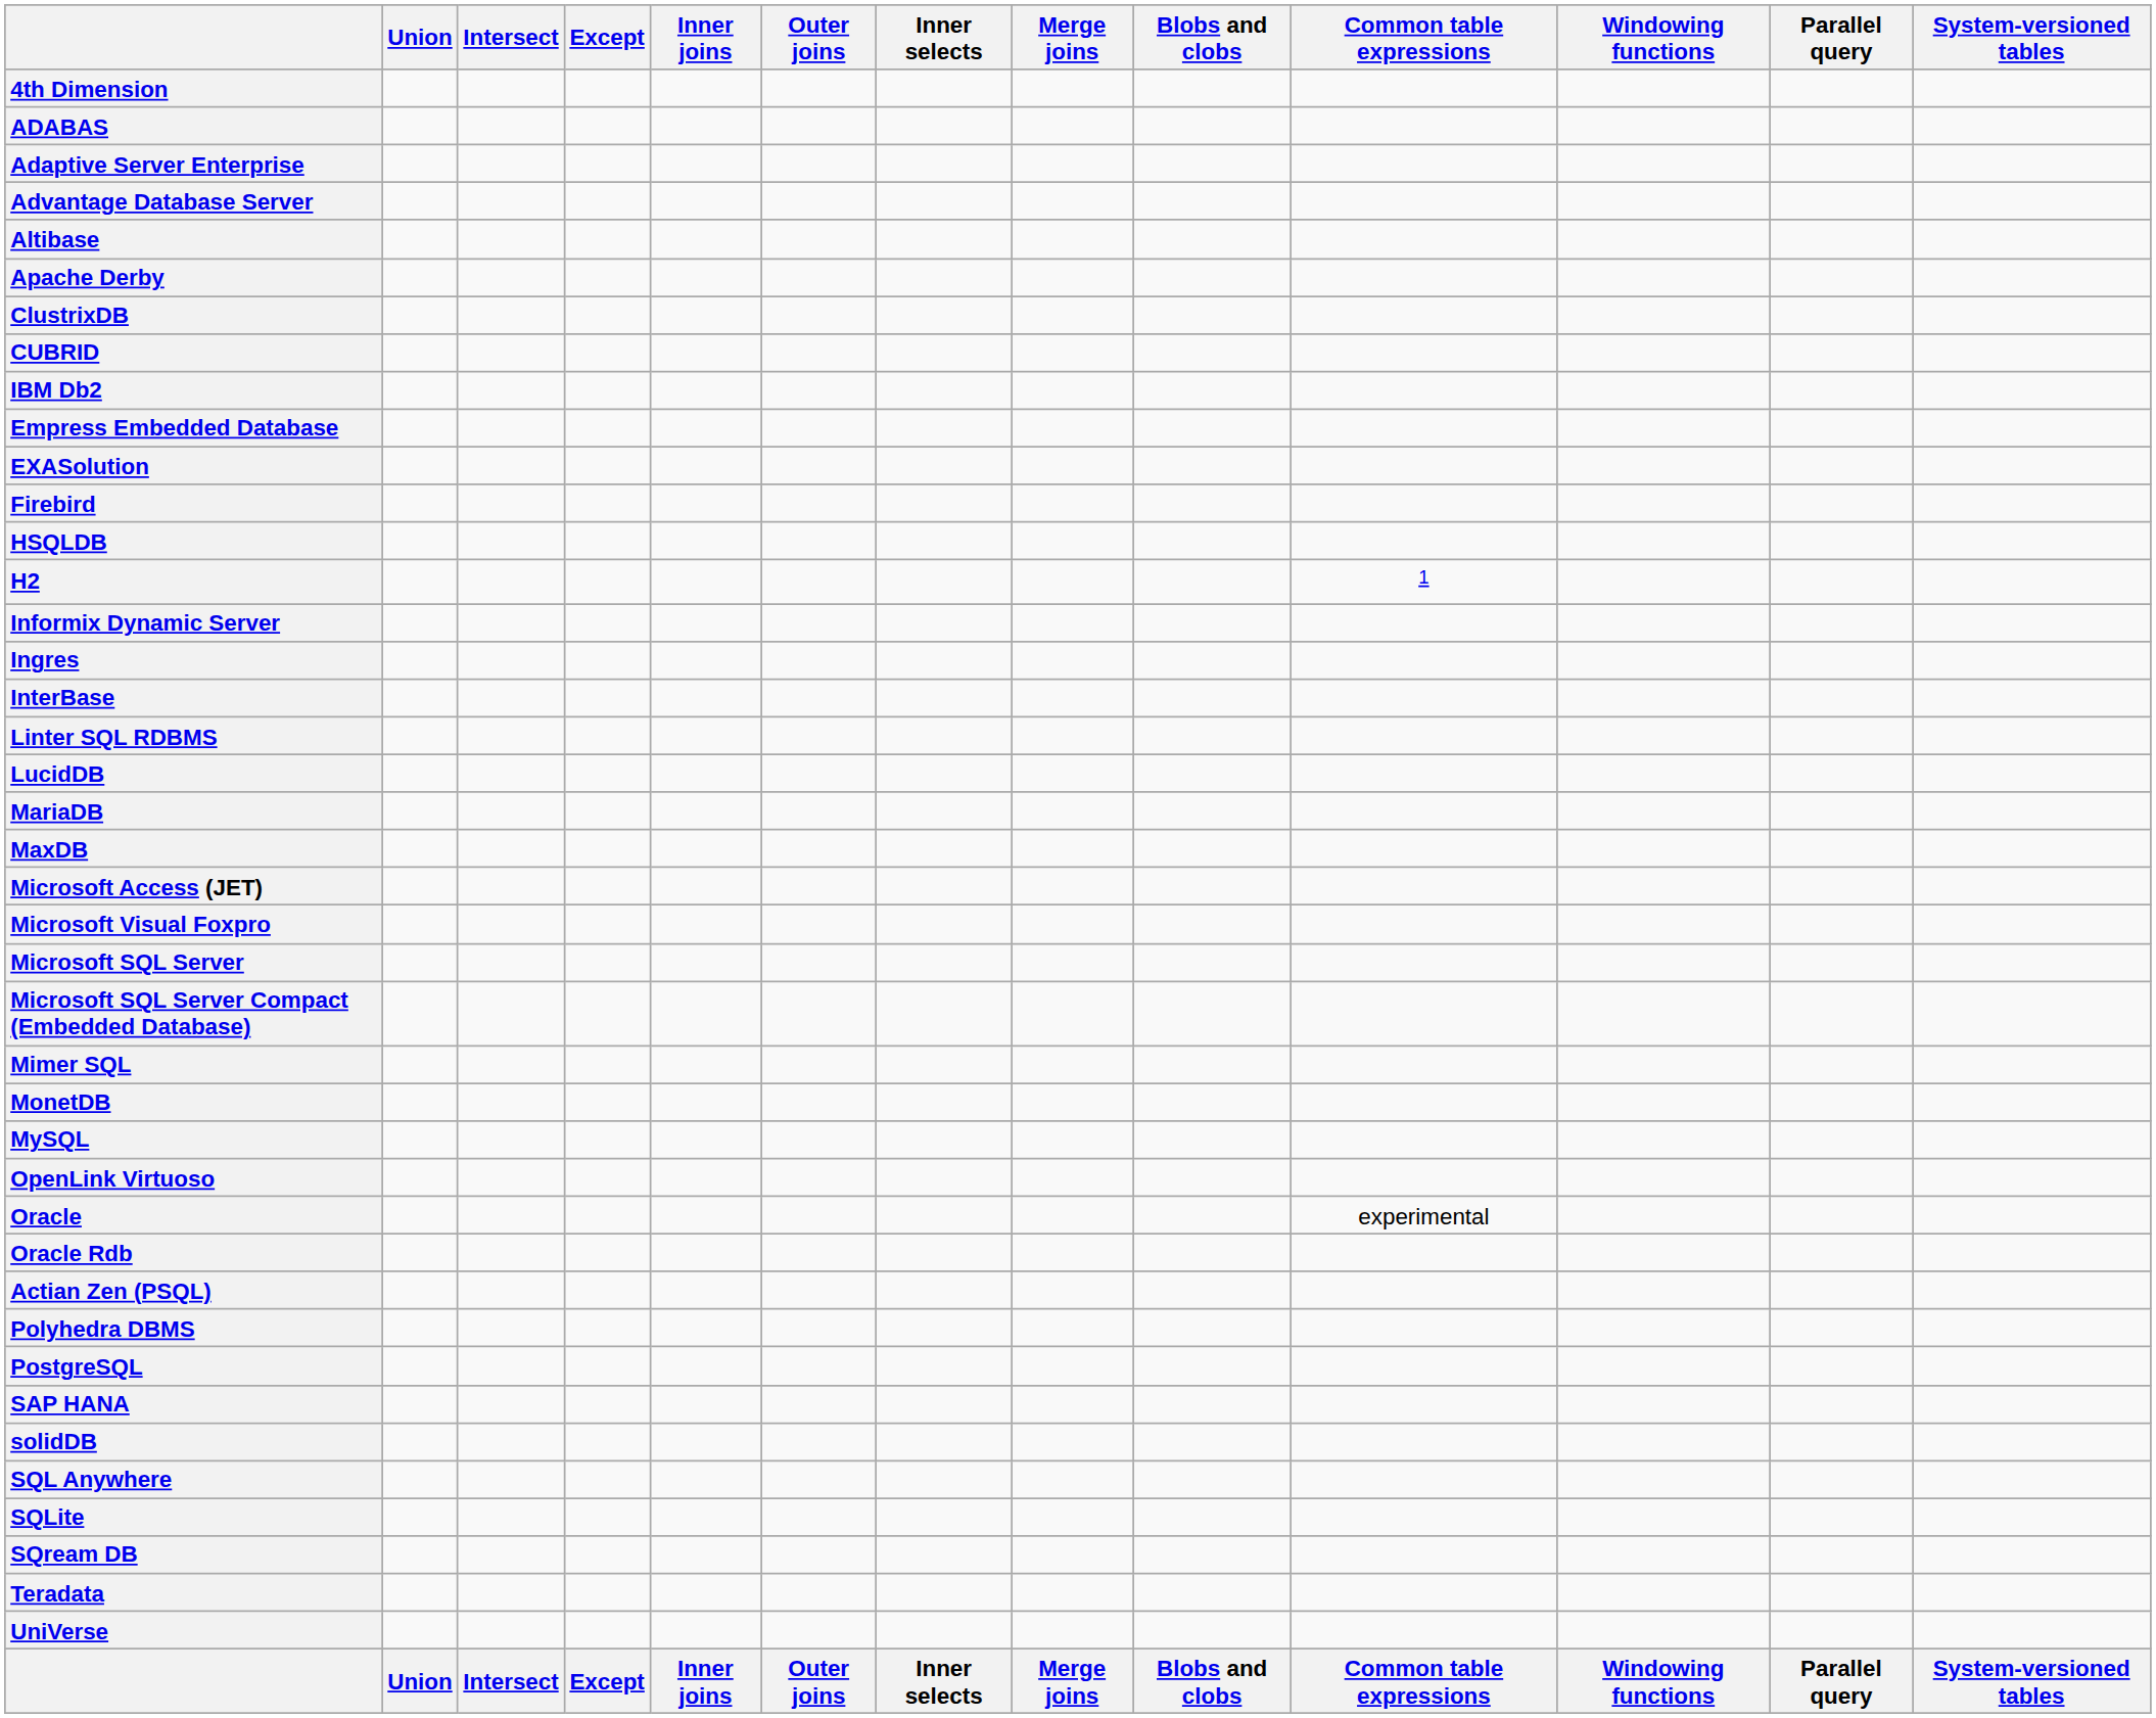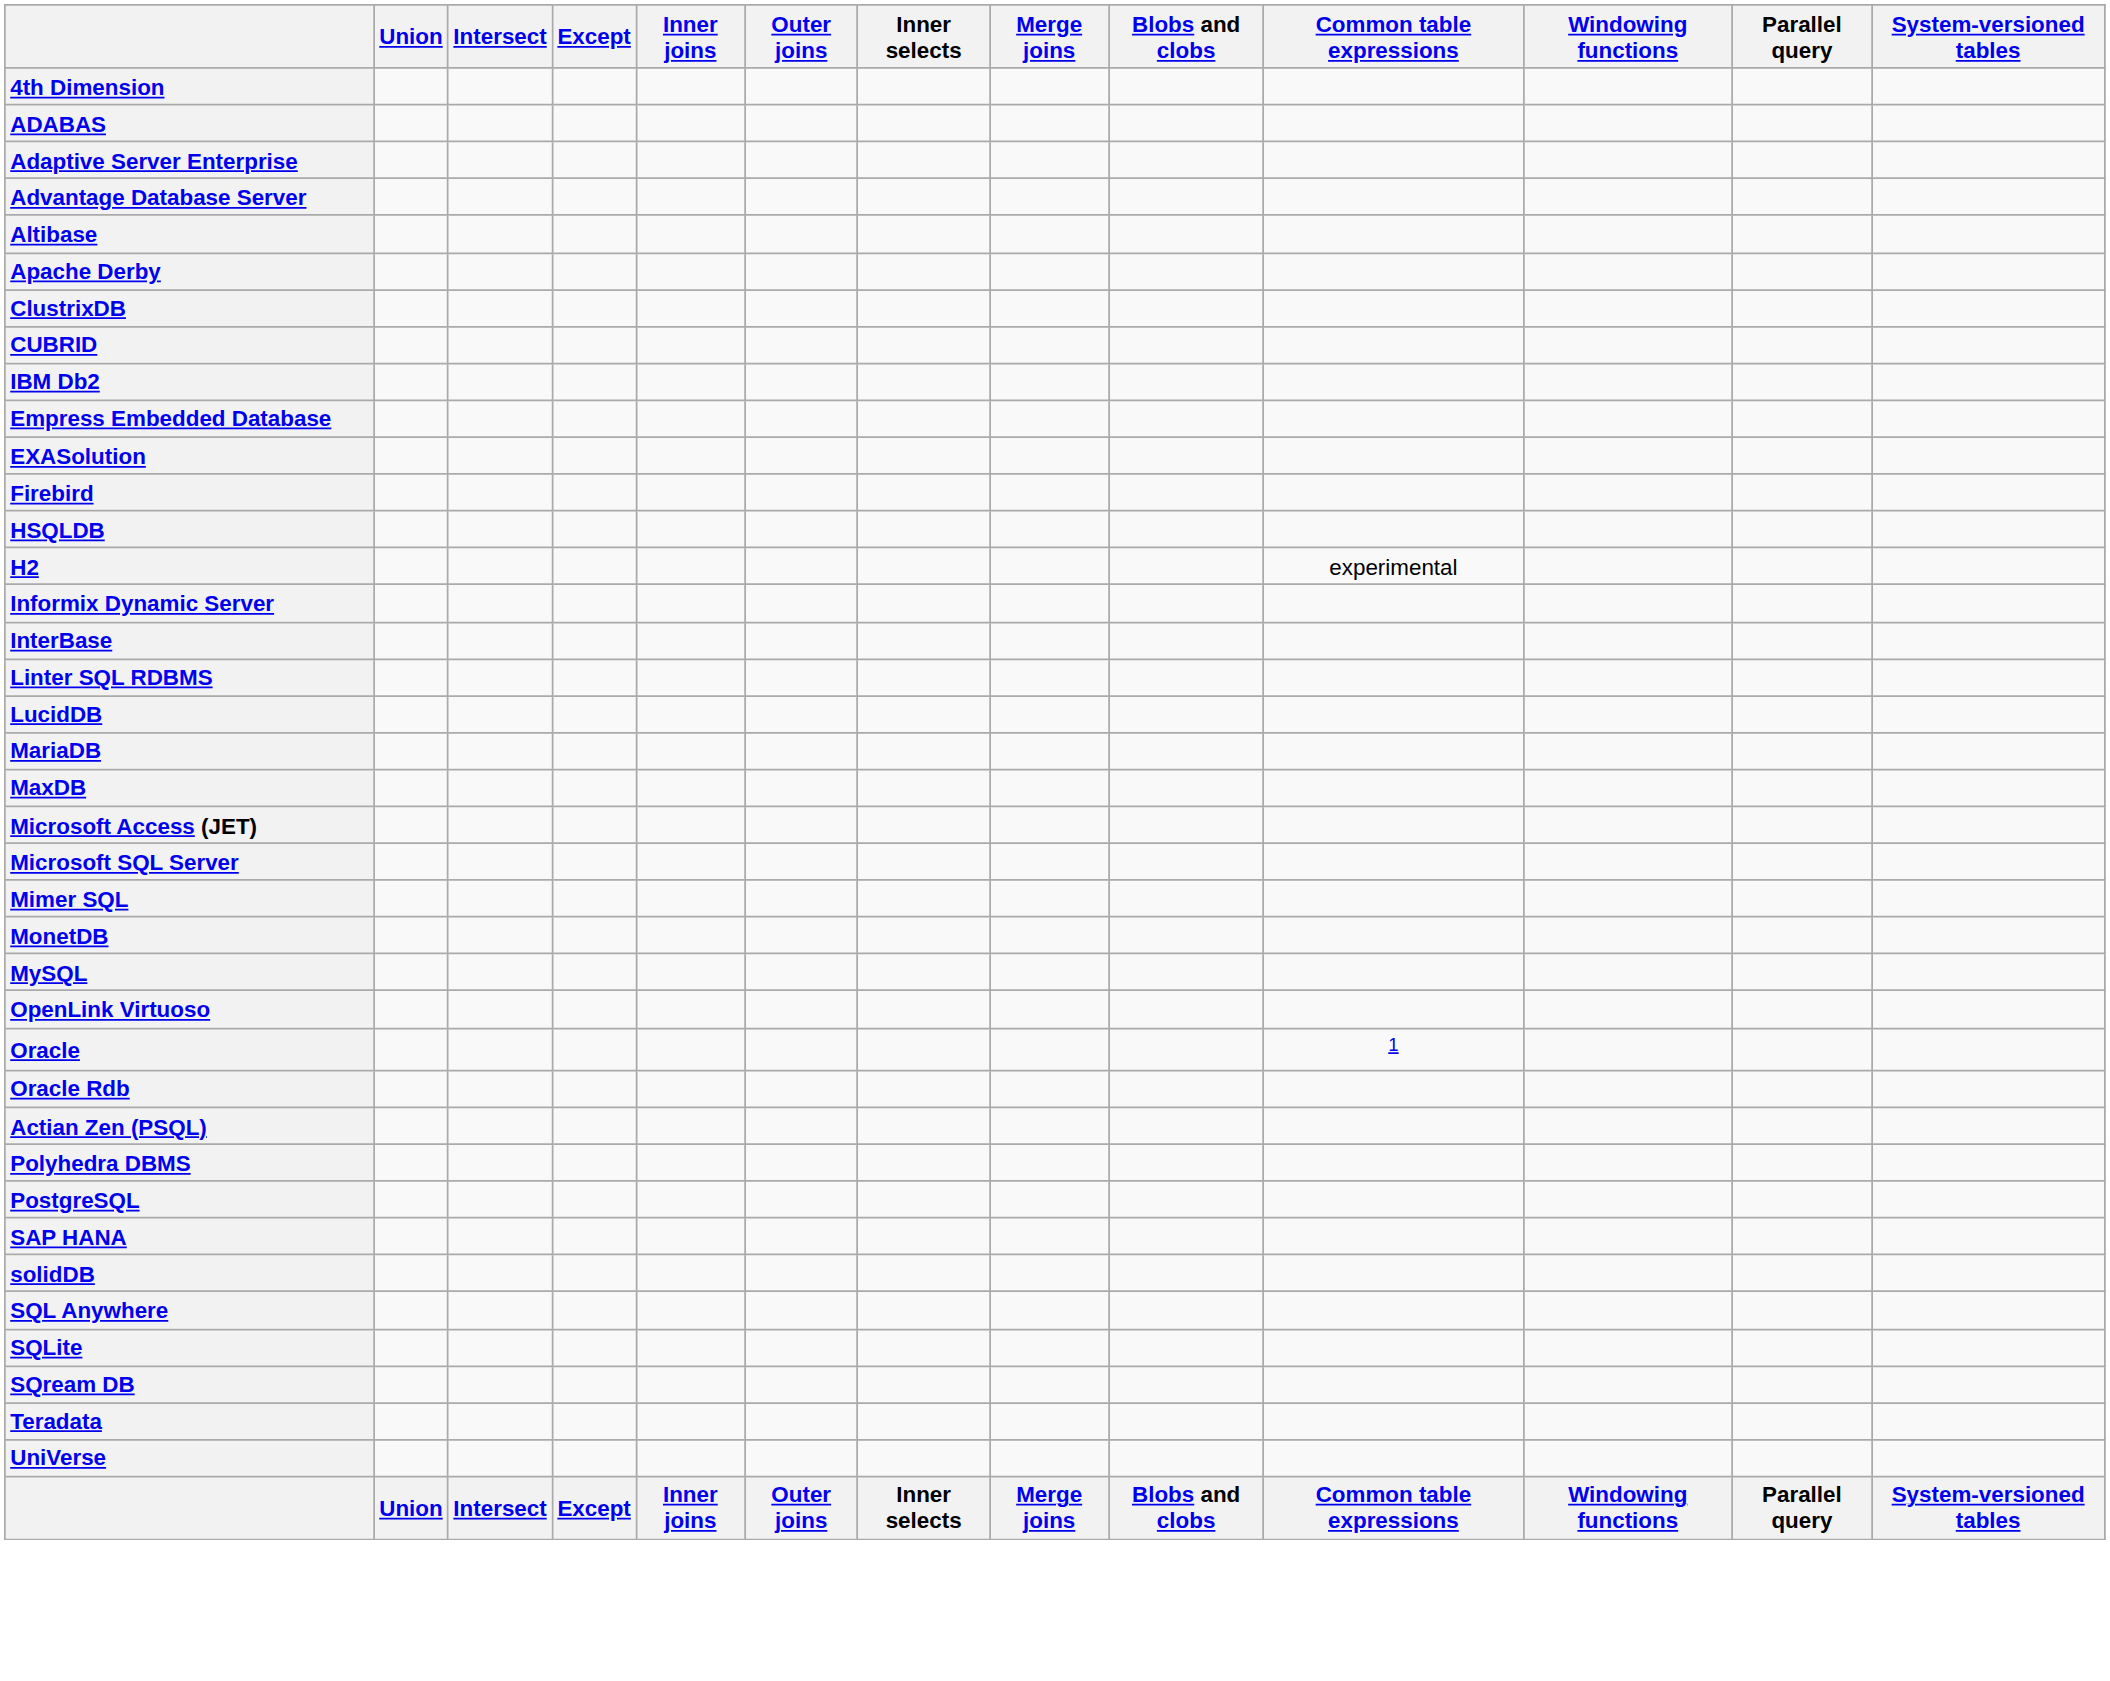H2 | Common table expressions: 1 -> experimental
- row: Ingres
- row: Microsoft Visual Foxpro
- row: Microsoft SQL Server Compact (Embedded Database)
Oracle | Common table expressions: experimental -> 1
